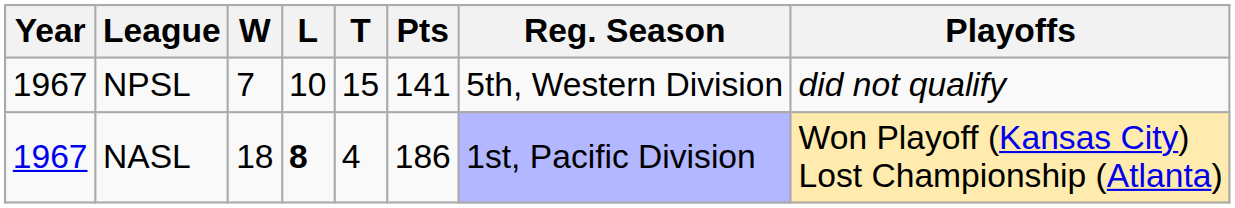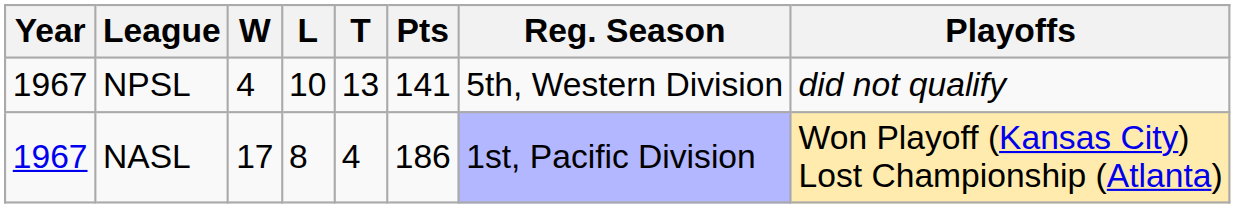NPSL | W: 7 -> 4
NPSL | T: 15 -> 13
NASL | W: 18 -> 17
NASL | L: bold -> normal
